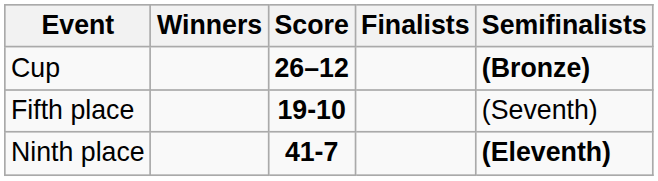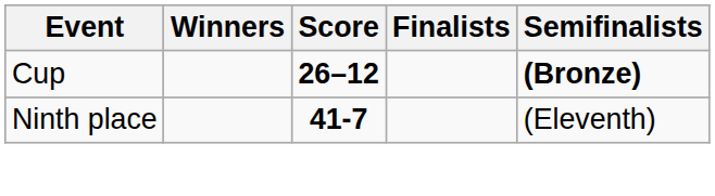- row: Fifth place | 19-10 | (Seventh)
Ninth place | Semifinalists: bold -> normal
